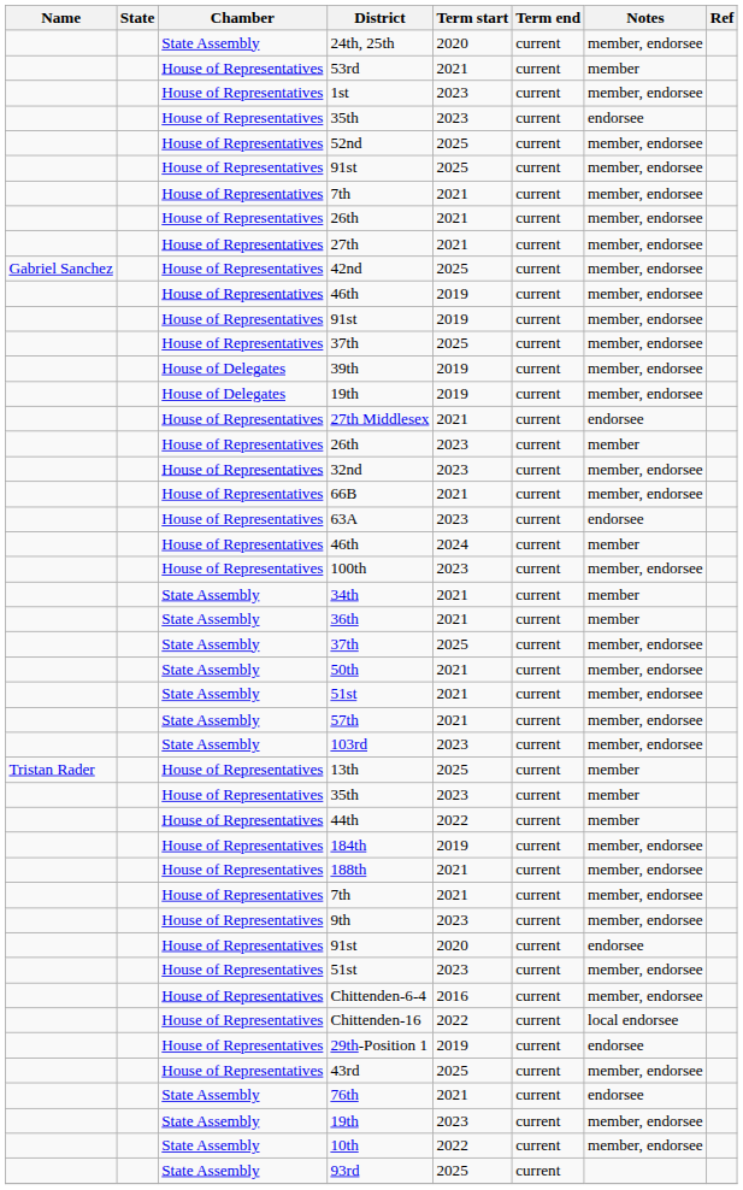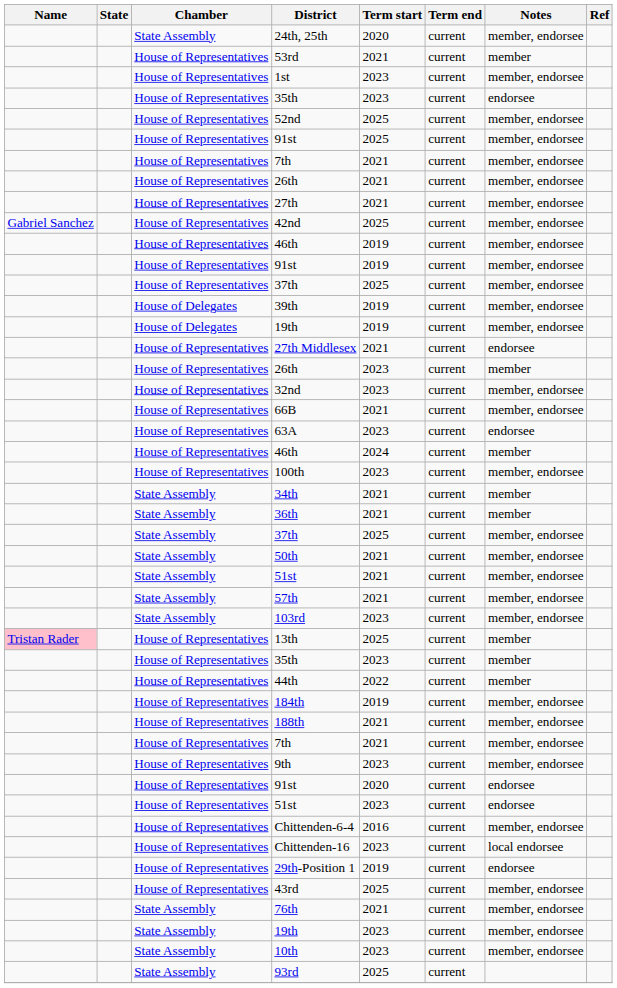13th | Name: no background -> pink background
House of Representatives / 51st | Notes: member, endorsee -> endorsee
Chittenden-16 | Term start: 2022 -> 2023
76th | Notes: endorsee -> member, endorsee
10th | Term start: 2022 -> 2023
